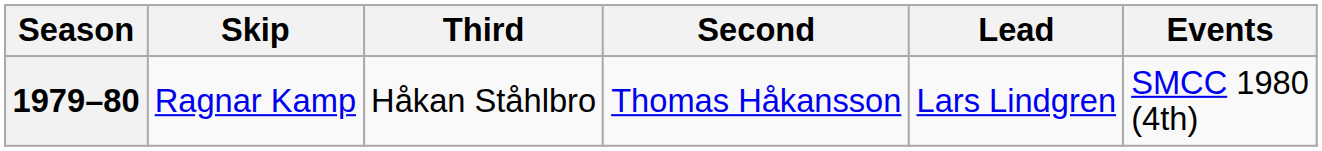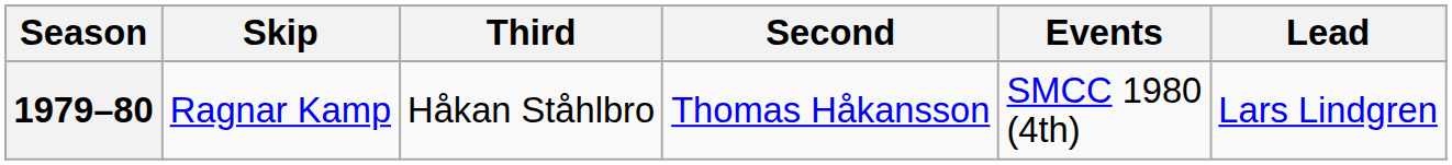columns swapped: Lead <-> Events
